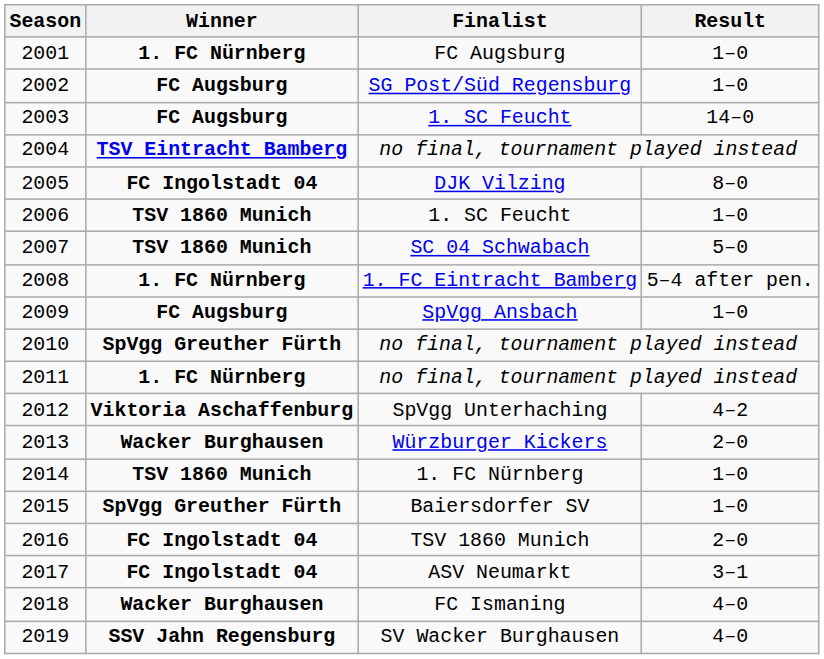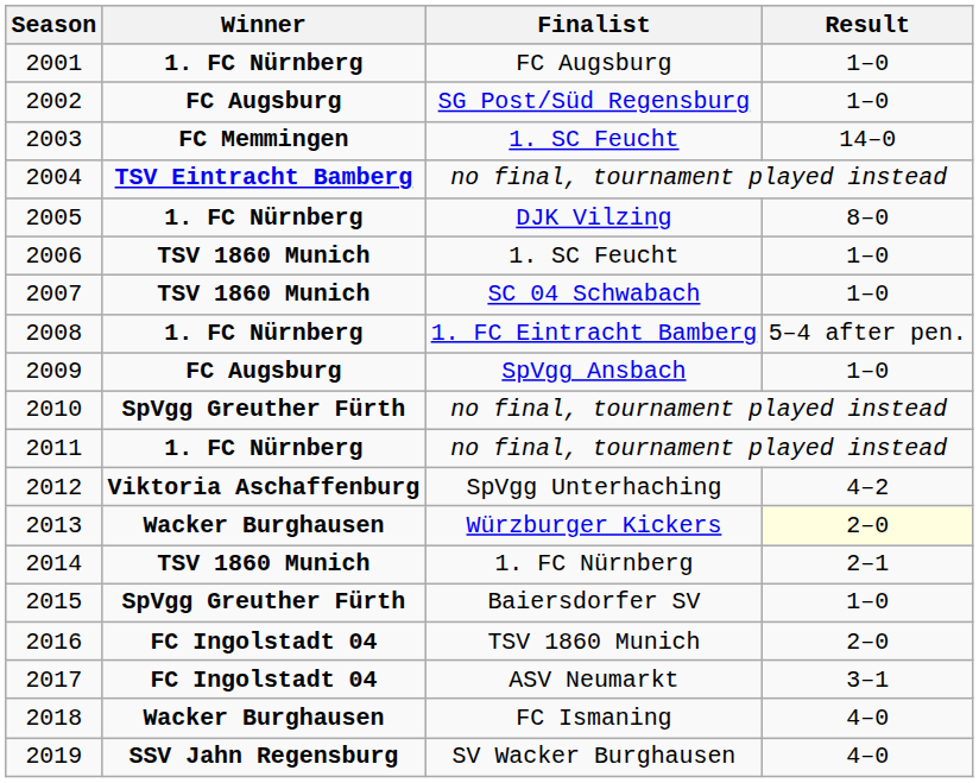2003 | Winner: FC Augsburg -> FC Memmingen
2005 | Winner: FC Ingolstadt 04 -> 1. FC Nürnberg
2007 | Result: 5–0 -> 1–0
2013 | Result: no background -> lightyellow background
2014 | Result: 1–0 -> 2–1
